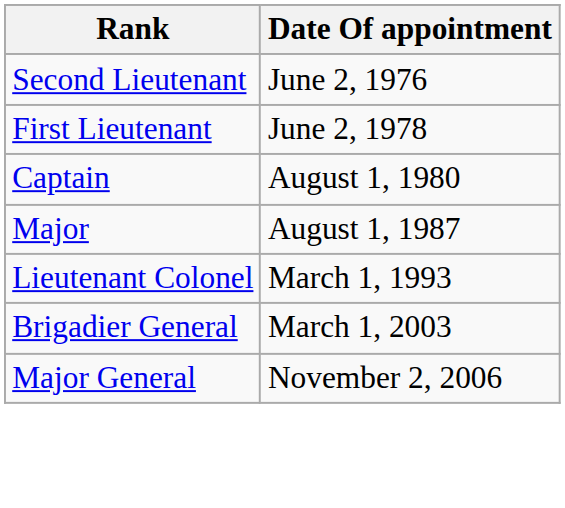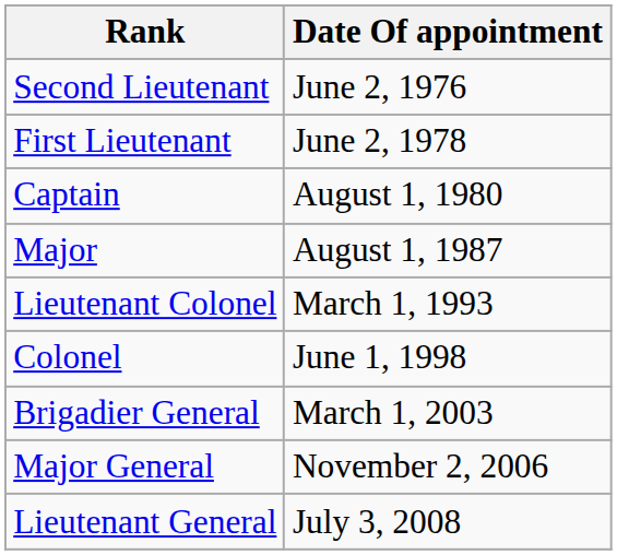+ row: Colonel | June 1, 1998
+ row: Lieutenant General | July 3, 2008
